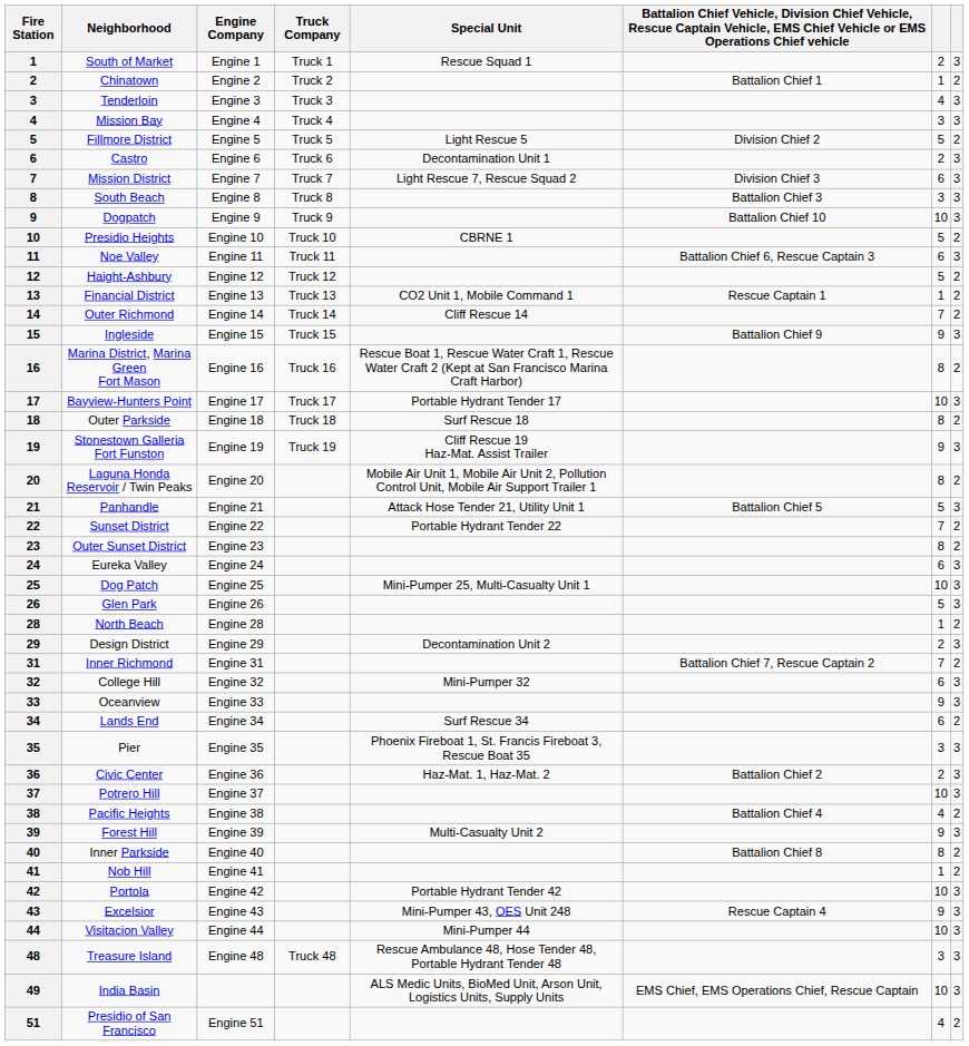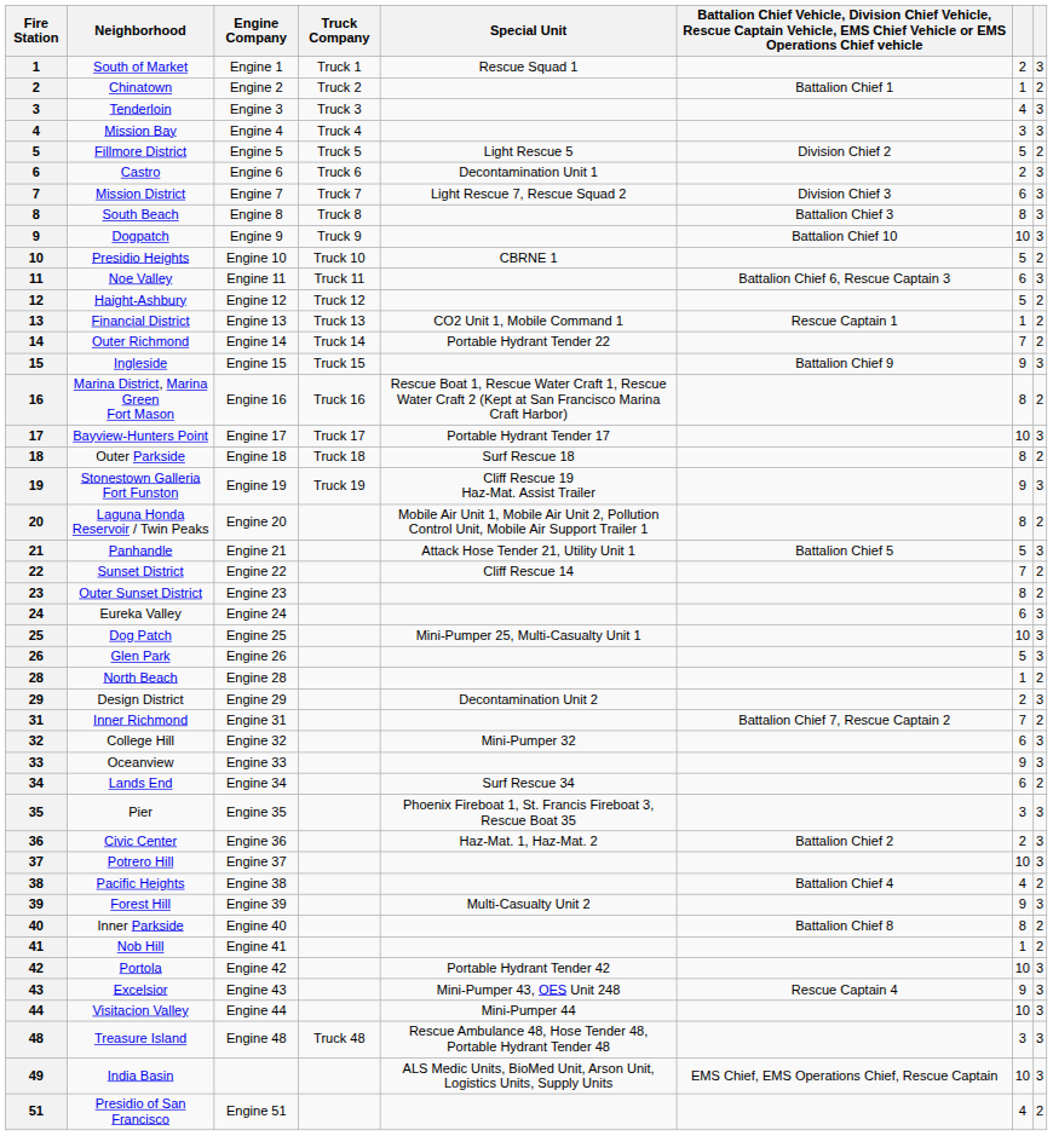South Beach | column 7: 3 -> 8
Outer Richmond | Special Unit: Cliff Rescue 14 -> Portable Hydrant Tender 22
Sunset District | Special Unit: Portable Hydrant Tender 22 -> Cliff Rescue 14
